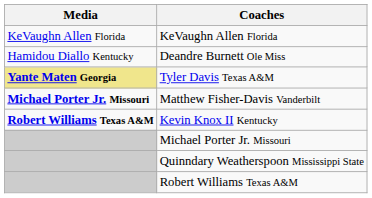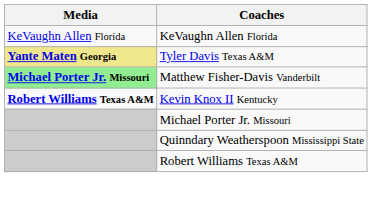- row: Hamidou Diallo Kentucky | Deandre Burnett Ole Miss
Matthew Fisher-Davis Vanderbilt | Media: no background -> lightgreen background
